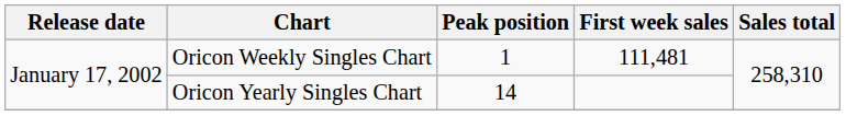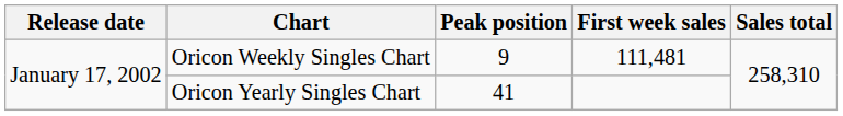Oricon Weekly Singles Chart | Peak position: 1 -> 9
Oricon Yearly Singles Chart | Peak position: 14 -> 41
